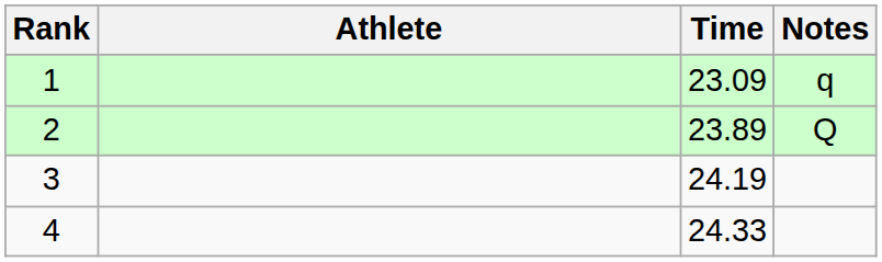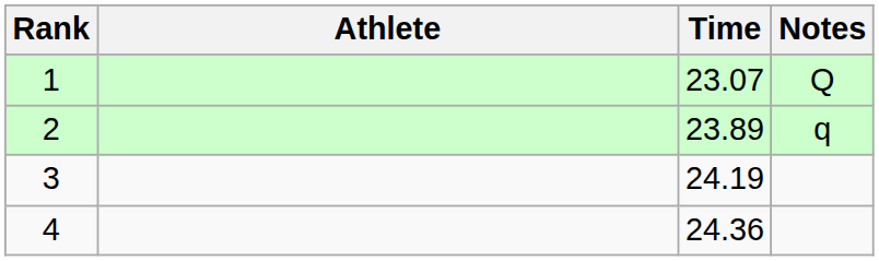1 | Time: 23.09 -> 23.07
1 | Notes: q -> Q
2 | Notes: Q -> q
4 | Time: 24.33 -> 24.36
